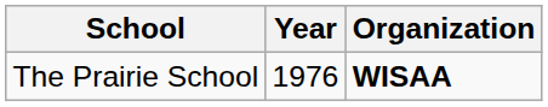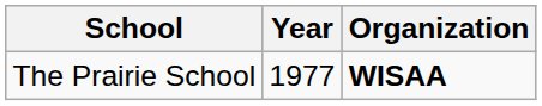The Prairie School | Year: 1976 -> 1977
